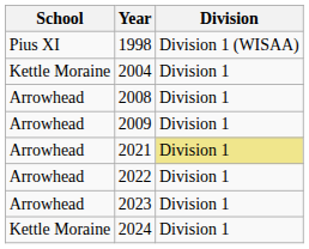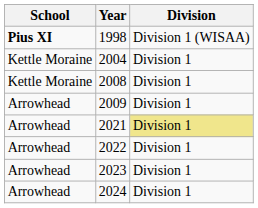1998 | School: normal -> bold
2008 | School: Arrowhead -> Kettle Moraine
2024 | School: Kettle Moraine -> Arrowhead
